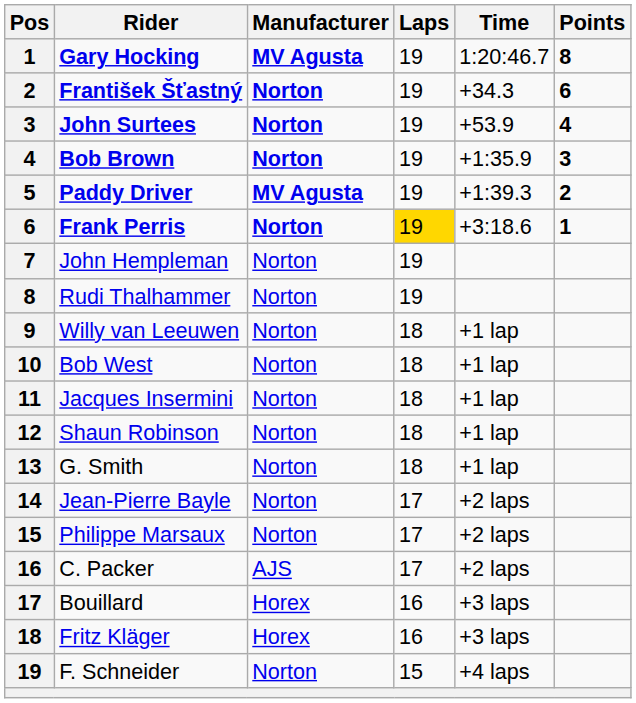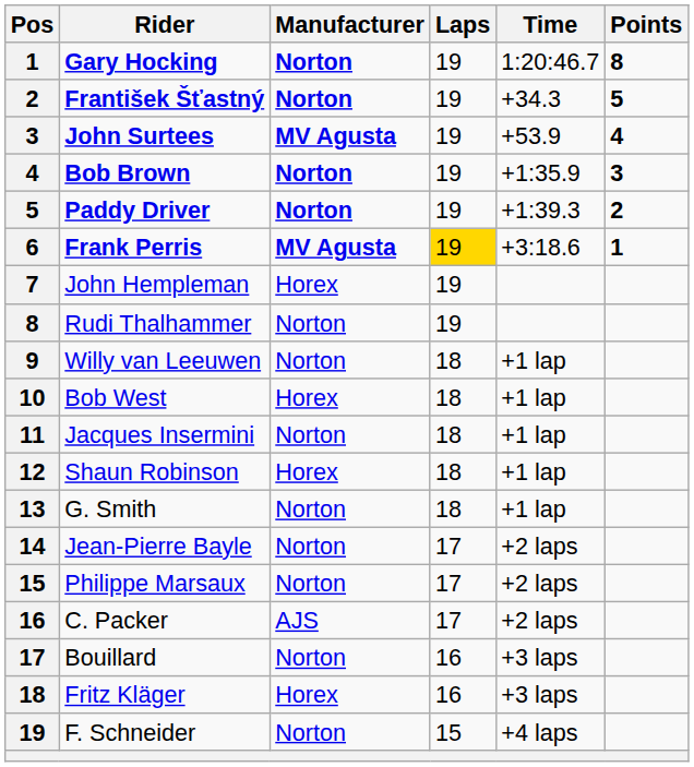Gary Hocking | Manufacturer: MV Agusta -> Norton
František Šťastný | Points: 6 -> 5
John Surtees | Manufacturer: Norton -> MV Agusta
Paddy Driver | Manufacturer: MV Agusta -> Norton
Frank Perris | Manufacturer: Norton -> MV Agusta
John Hempleman | Manufacturer: Norton -> Horex
Bob West | Manufacturer: Norton -> Horex
Shaun Robinson | Manufacturer: Norton -> Horex
Bouillard | Manufacturer: Horex -> Norton
